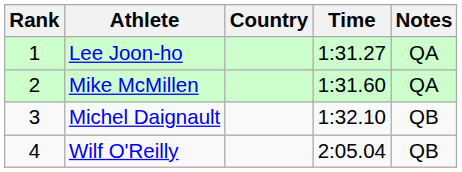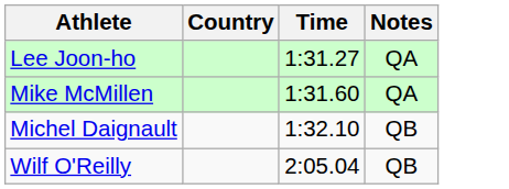- column: Rank | 1 | 2 | 3 | 4
